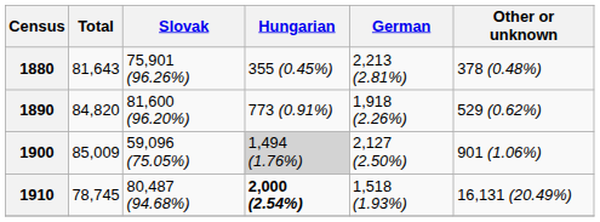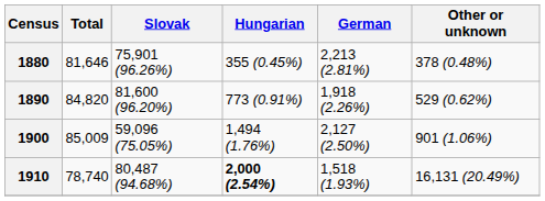1880 | Total: 81,643 -> 81,646
1900 | Hungarian: lightgrey background -> no background
1910 | Total: 78,745 -> 78,740
